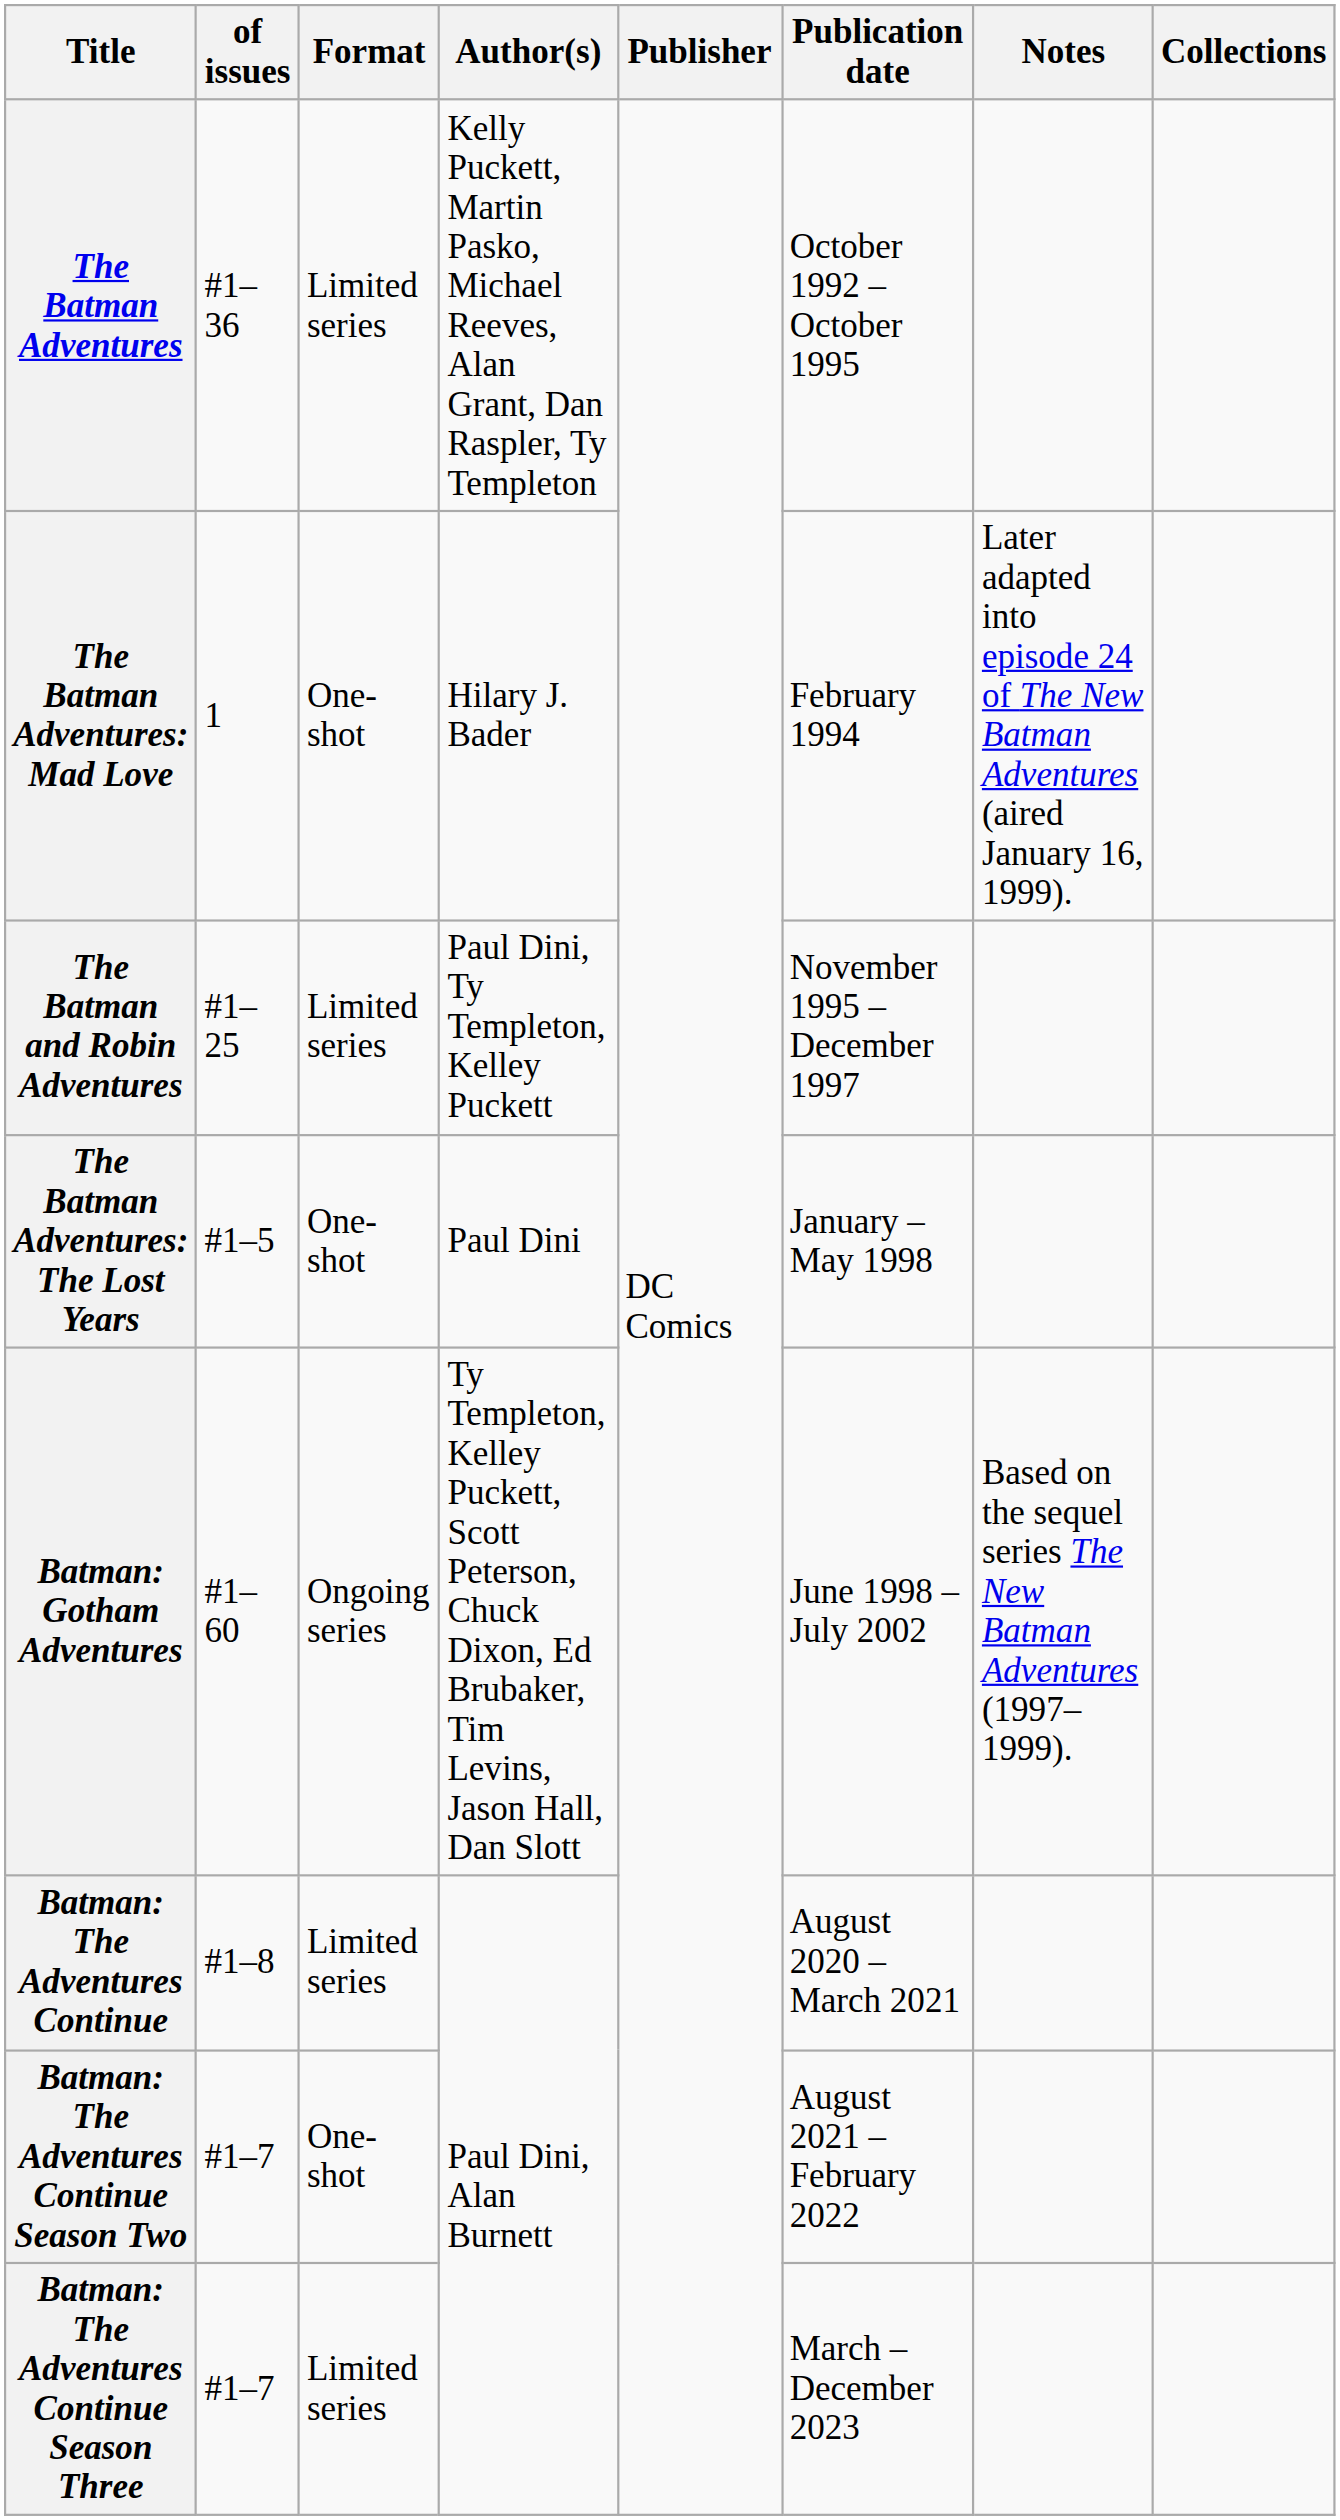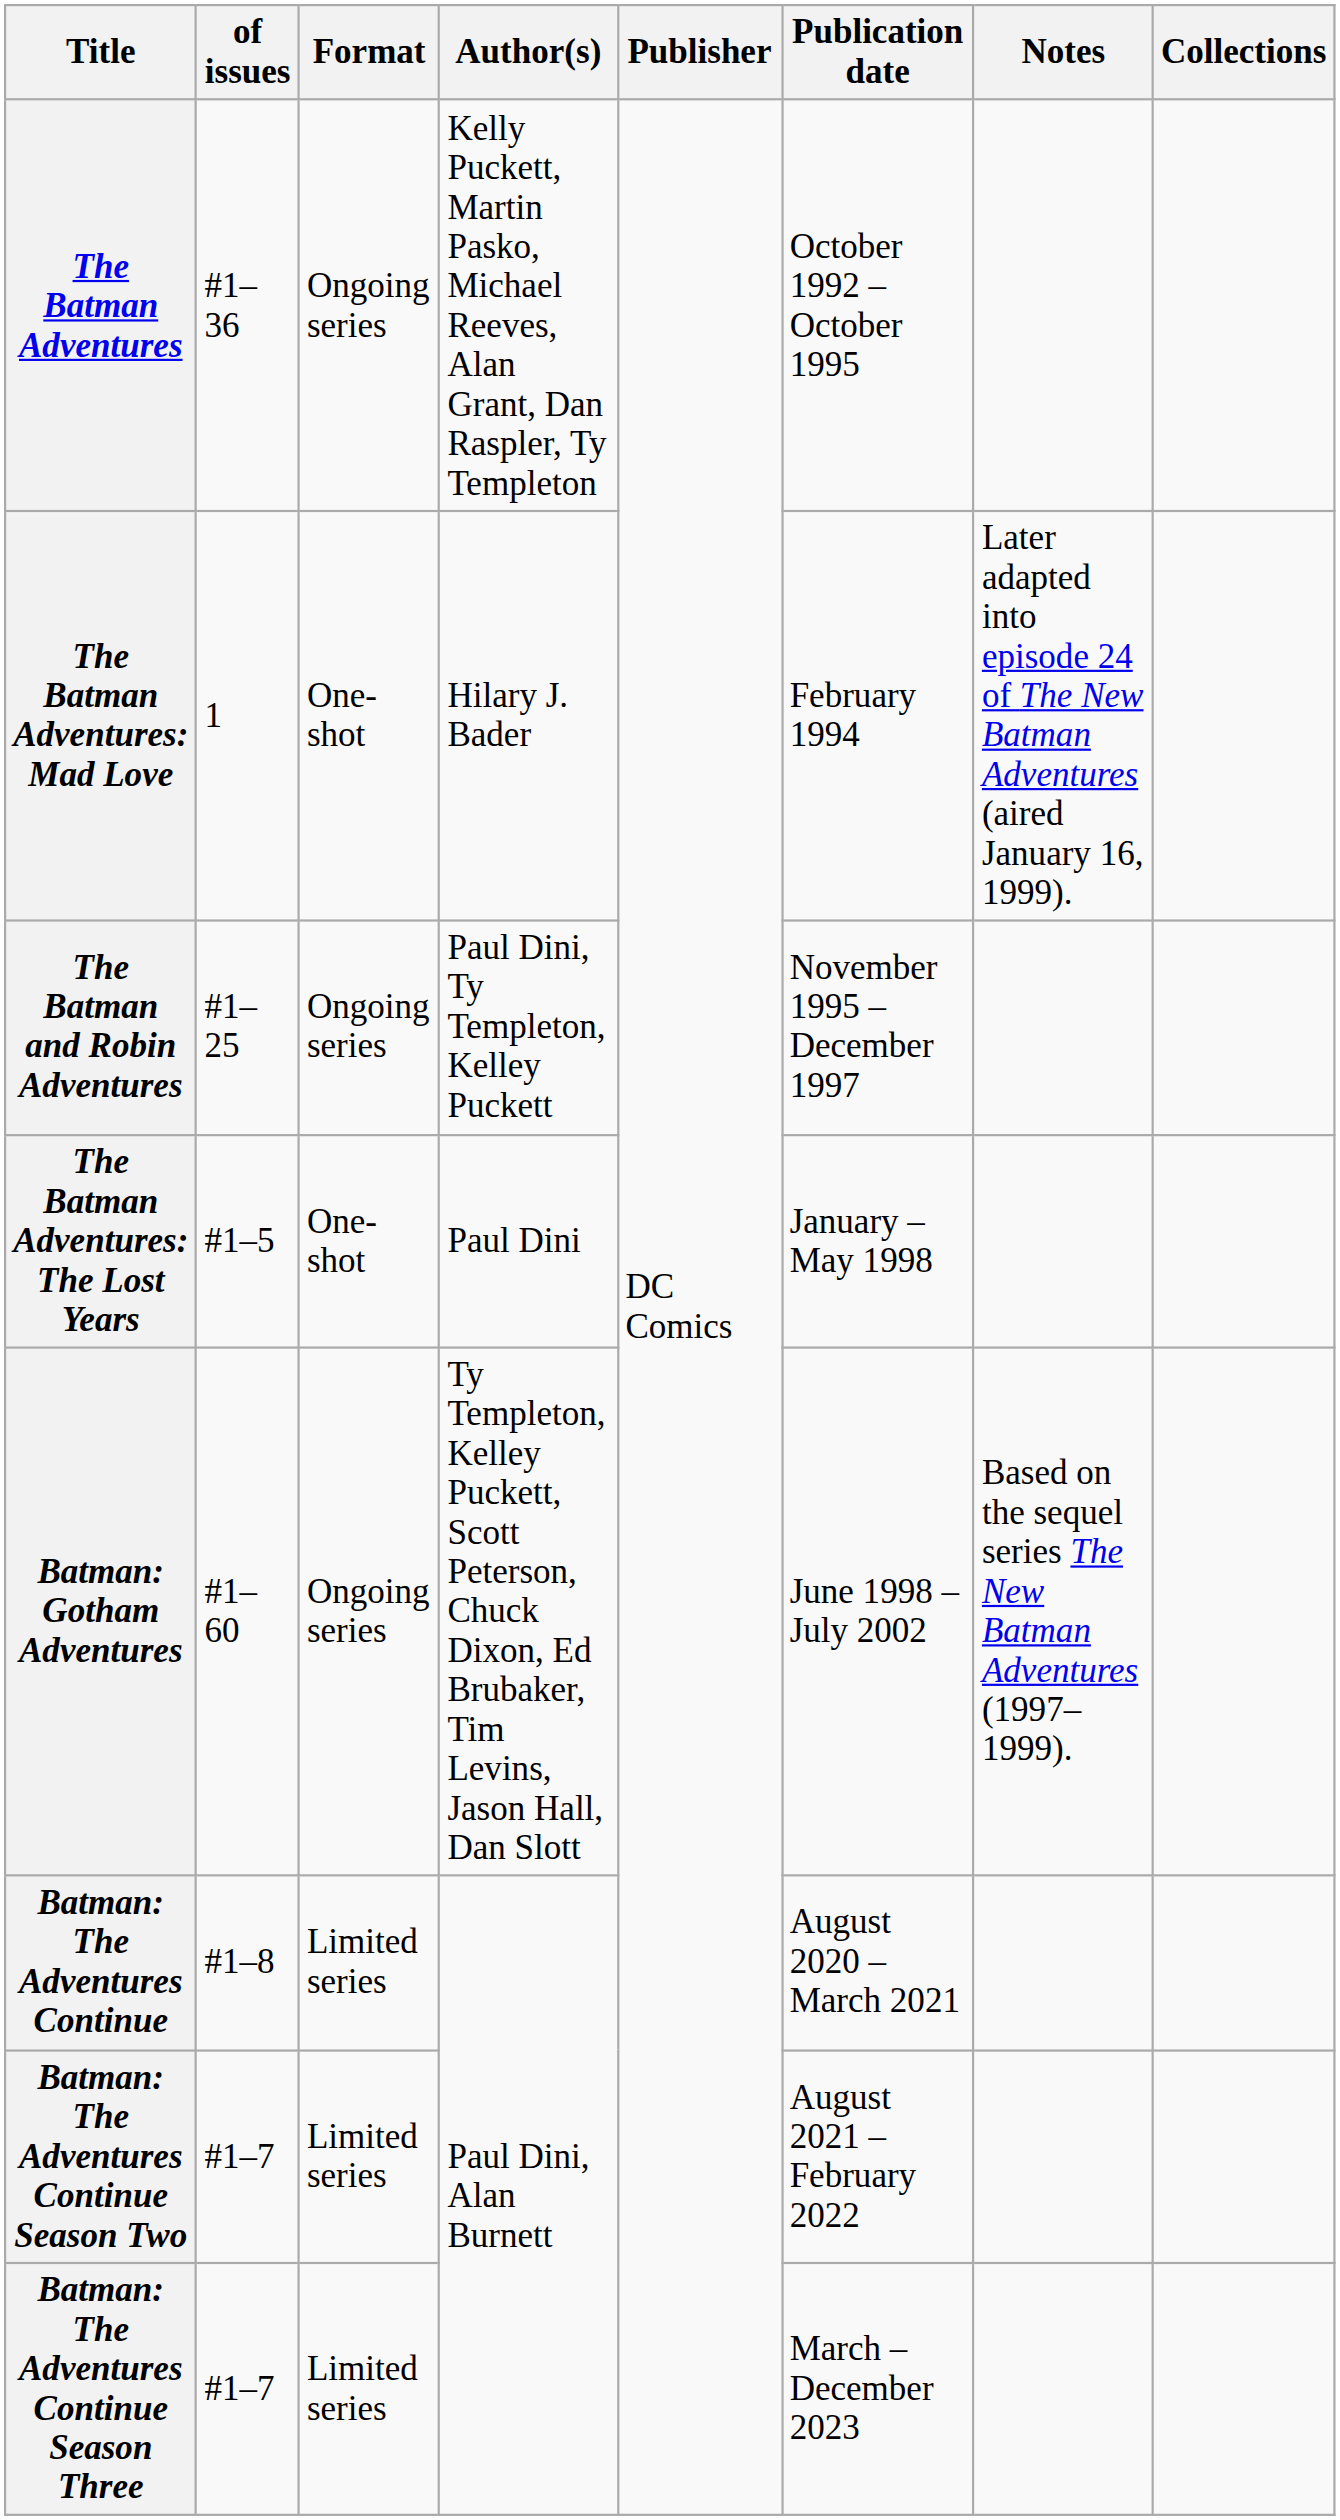The Batman Adventures | Format: Limited series -> Ongoing series
The Batman and Robin Adventures | Format: Limited series -> Ongoing series
Batman: The Adventures Continue Season Two | Format: One-shot -> Limited series
